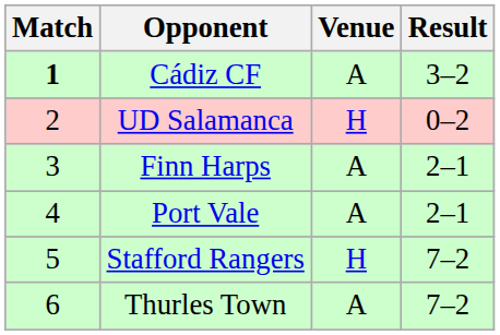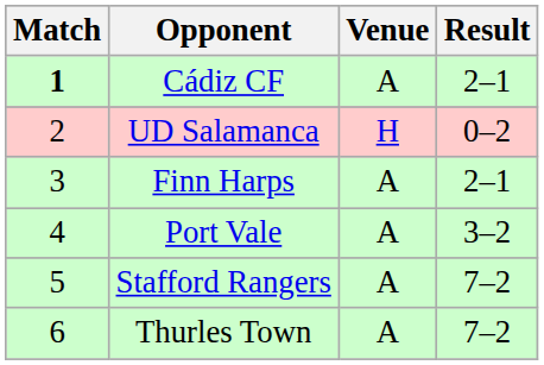Cádiz CF | Result: 3–2 -> 2–1
Port Vale | Result: 2–1 -> 3–2
Stafford Rangers | Venue: H -> A
